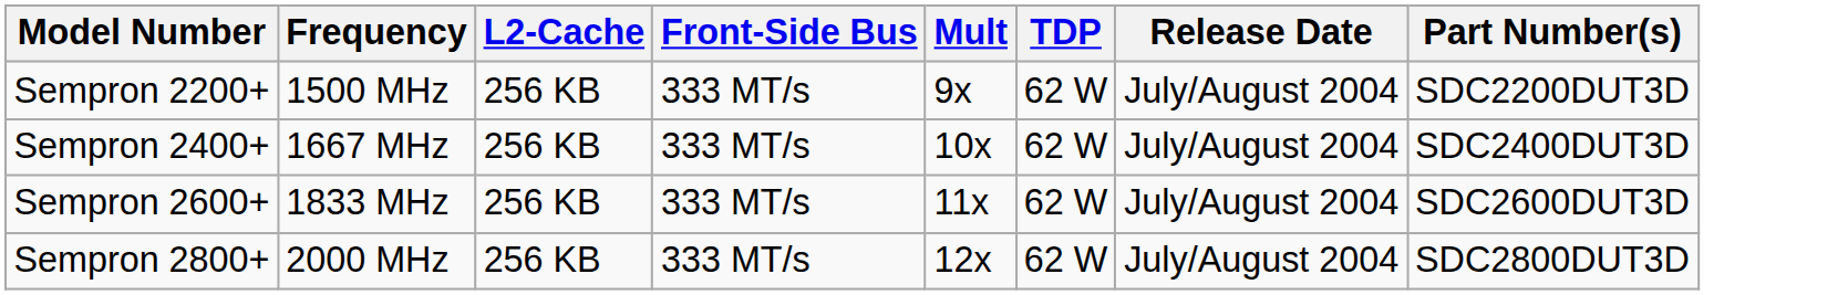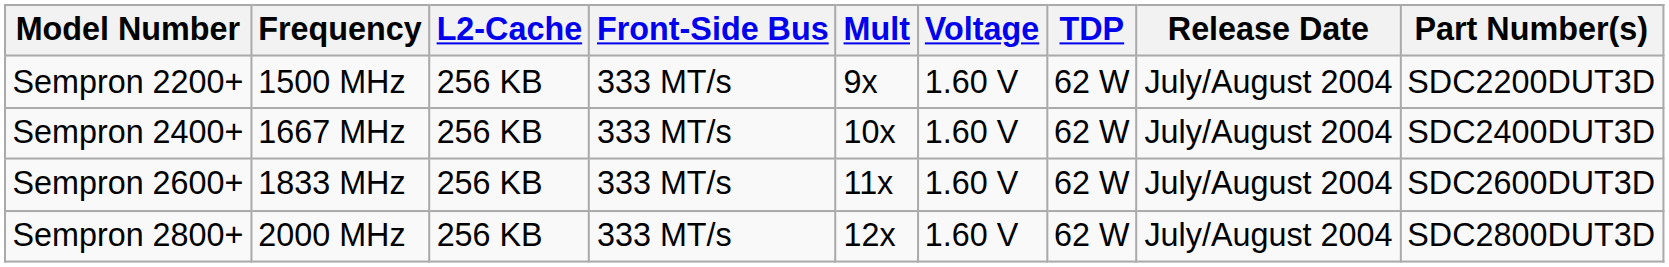+ column: Voltage | 1.60 V | 1.60 V | 1.60 V | 1.60 V
